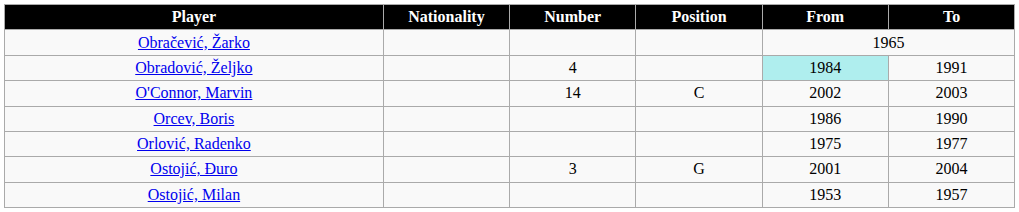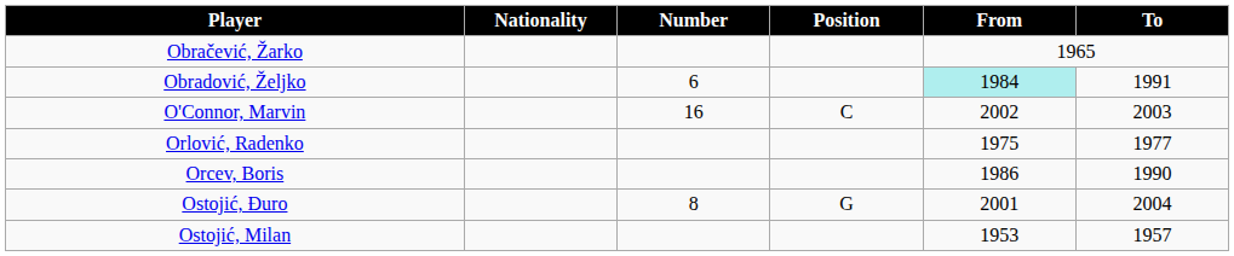Obradović, Željko | Number: 4 -> 6
O'Connor, Marvin | Number: 14 -> 16
rows swapped: Orcev, Boris <-> Orlović, Radenko
Ostojić, Đuro | Number: 3 -> 8
